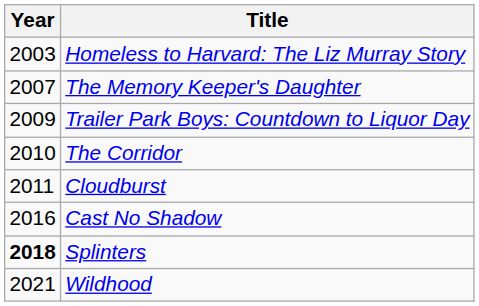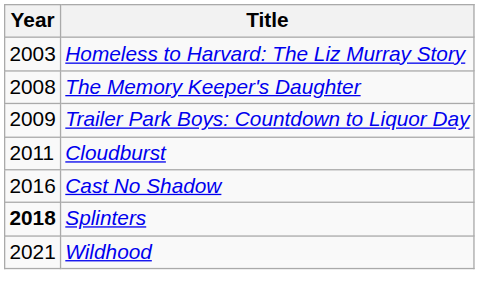The Memory Keeper's Daughter | Year: 2007 -> 2008
- row: 2010 | The Corridor
